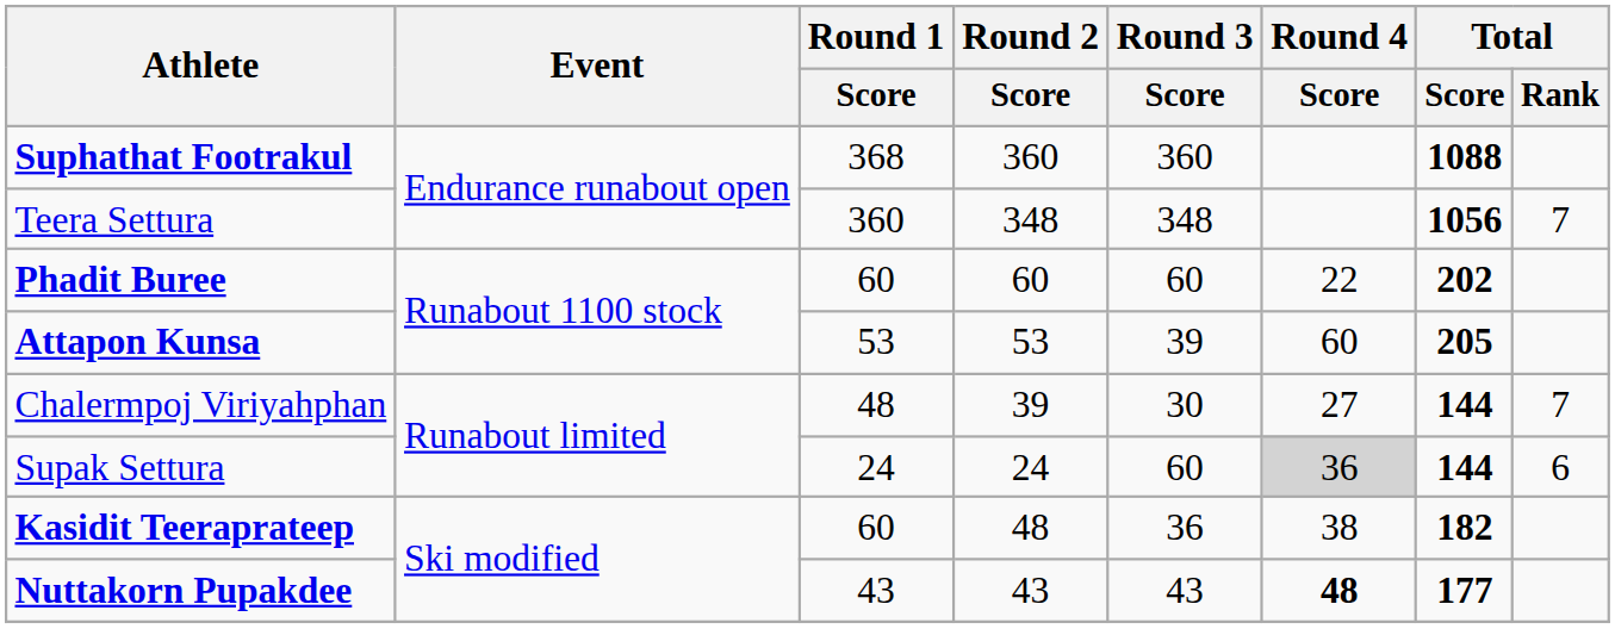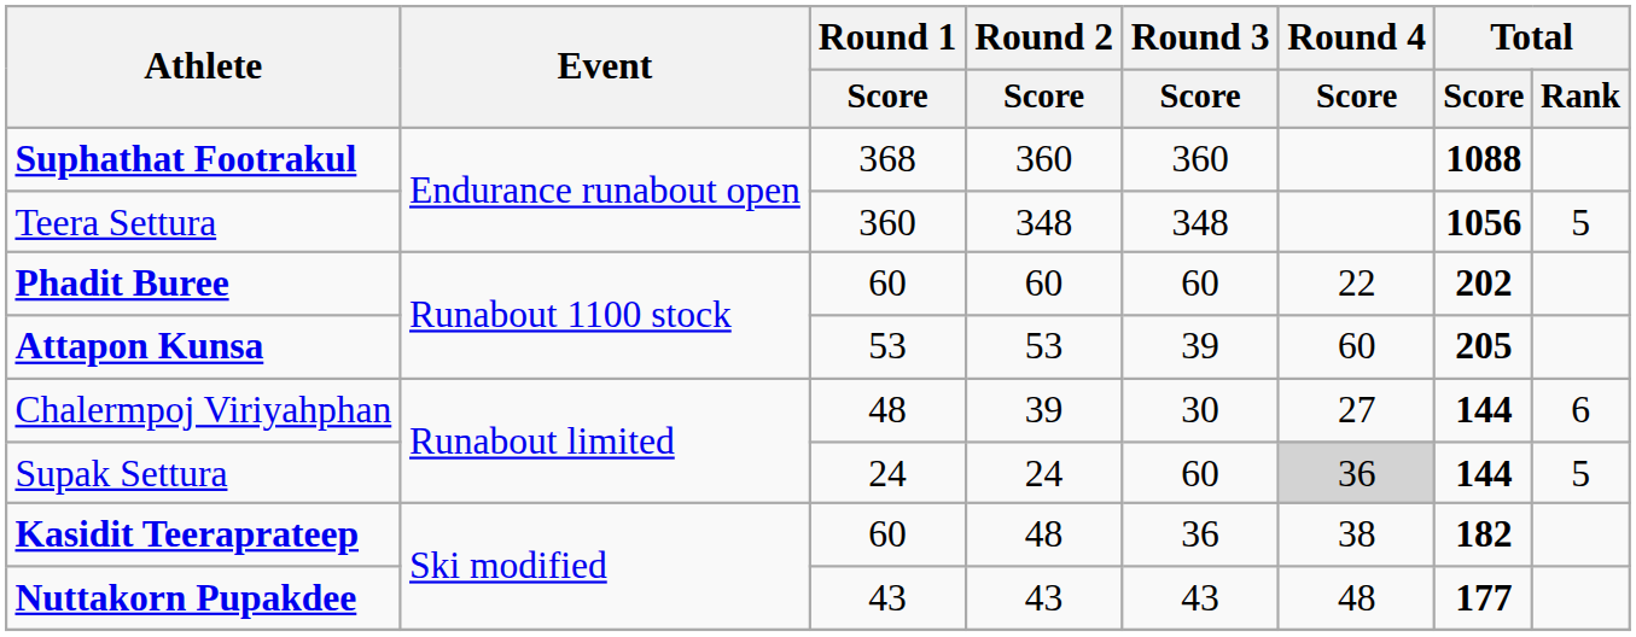Teera Settura | Total / Rank: 7 -> 5
Chalermpoj Viriyahphan | Total / Rank: 7 -> 6
Supak Settura | Total / Rank: 6 -> 5
Nuttakorn Pupakdee | Round 4 / Score: bold -> normal
